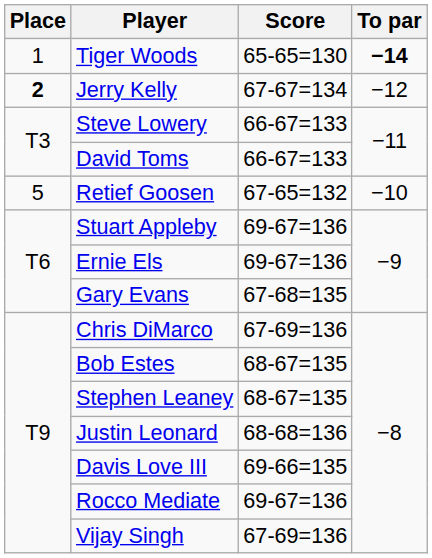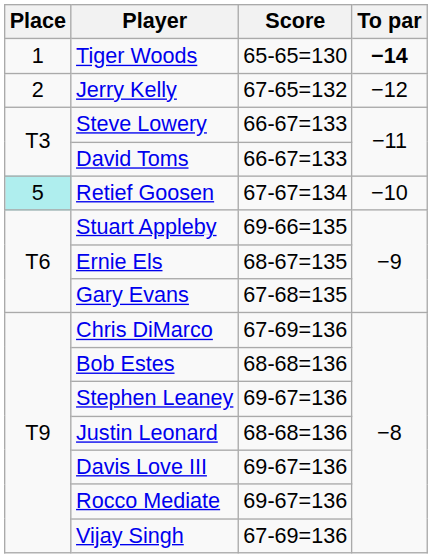Jerry Kelly | Place: bold -> normal
Jerry Kelly | Score: 67-67=134 -> 67-65=132
Retief Goosen | Place: no background -> paleturquoise background
Retief Goosen | Score: 67-65=132 -> 67-67=134
Stuart Appleby | Score: 69-67=136 -> 69-66=135
Ernie Els | Score: 69-67=136 -> 68-67=135
Bob Estes | Score: 68-67=135 -> 68-68=136
Stephen Leaney | Score: 68-67=135 -> 69-67=136
Davis Love III | Score: 69-66=135 -> 69-67=136
